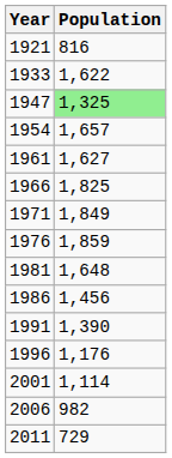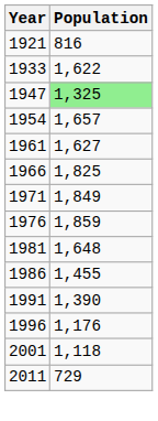1986 | Population: 1,456 -> 1,455
2001 | Population: 1,114 -> 1,118
- row: 2006 | 982
